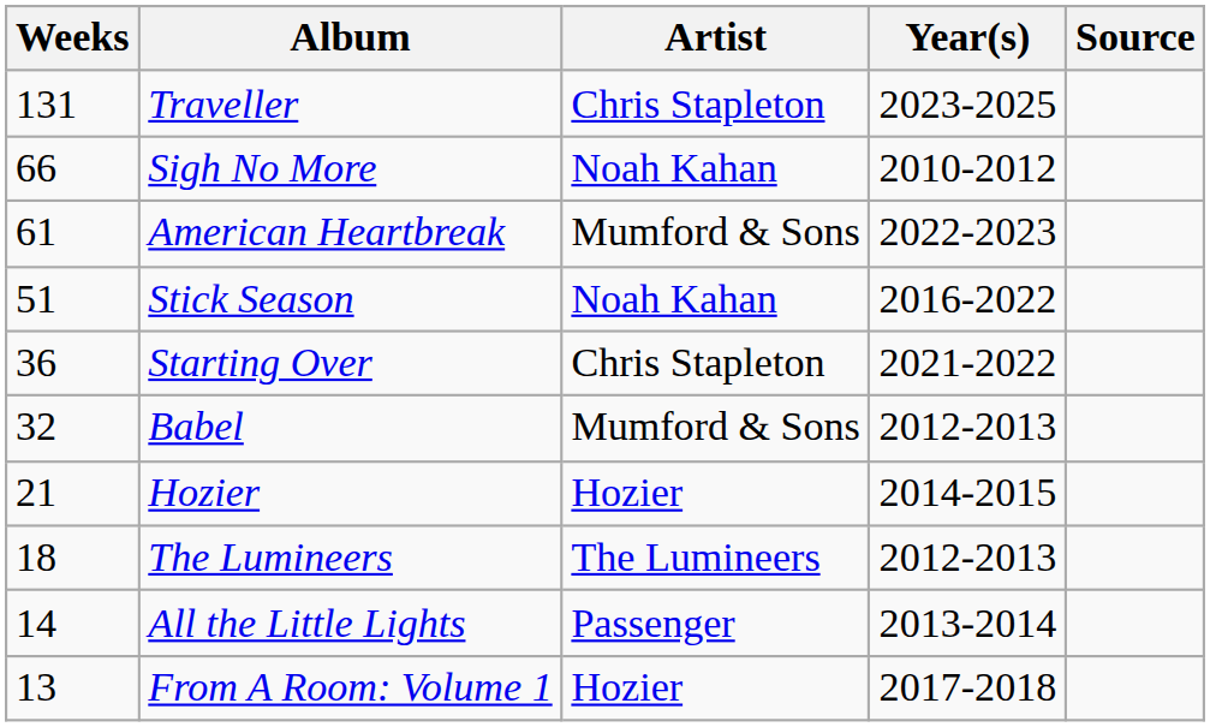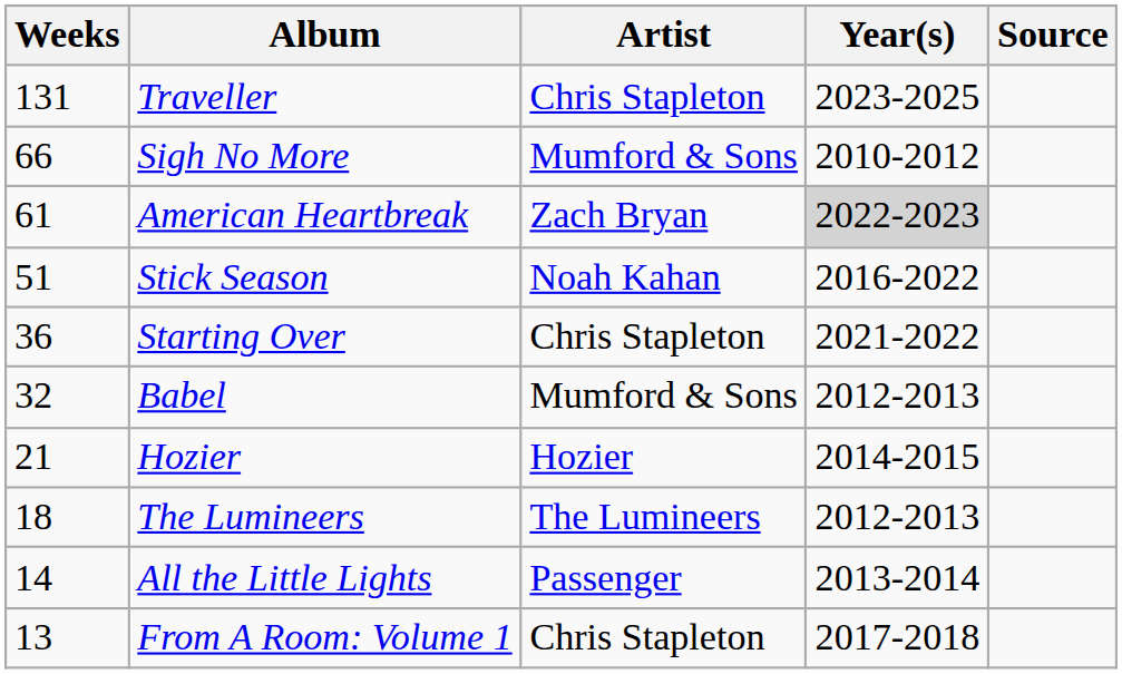Sigh No More | Artist: Noah Kahan -> Mumford & Sons
American Heartbreak | Artist: Mumford & Sons -> Zach Bryan
American Heartbreak | Year(s): no background -> lightgrey background
From A Room: Volume 1 | Artist: Hozier -> Chris Stapleton
